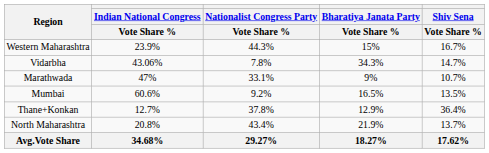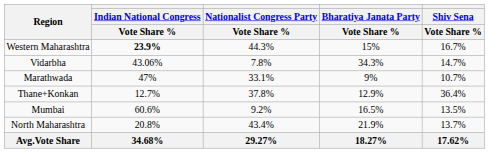Western Maharashtra | Indian National Congress / Vote Share %: normal -> bold
rows swapped: Thane+Konkan <-> Mumbai
